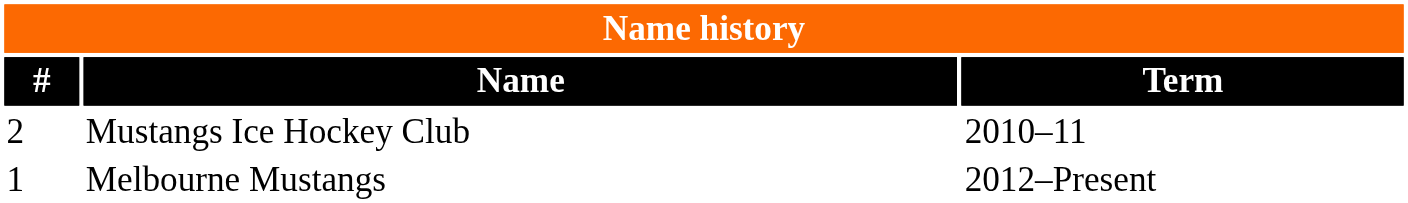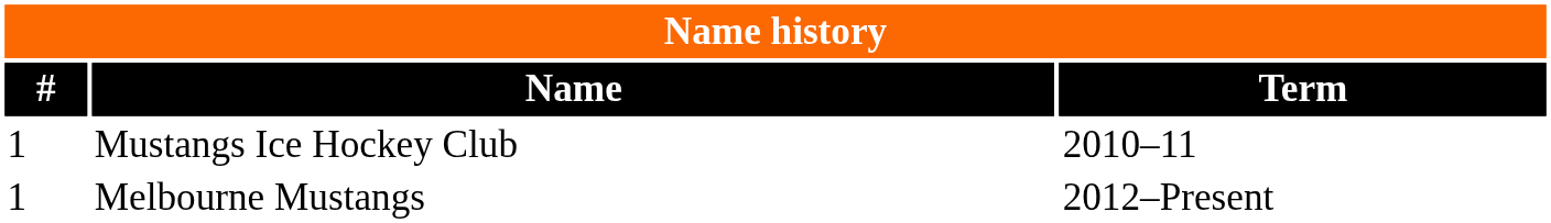Mustangs Ice Hockey Club | #: 2 -> 1
